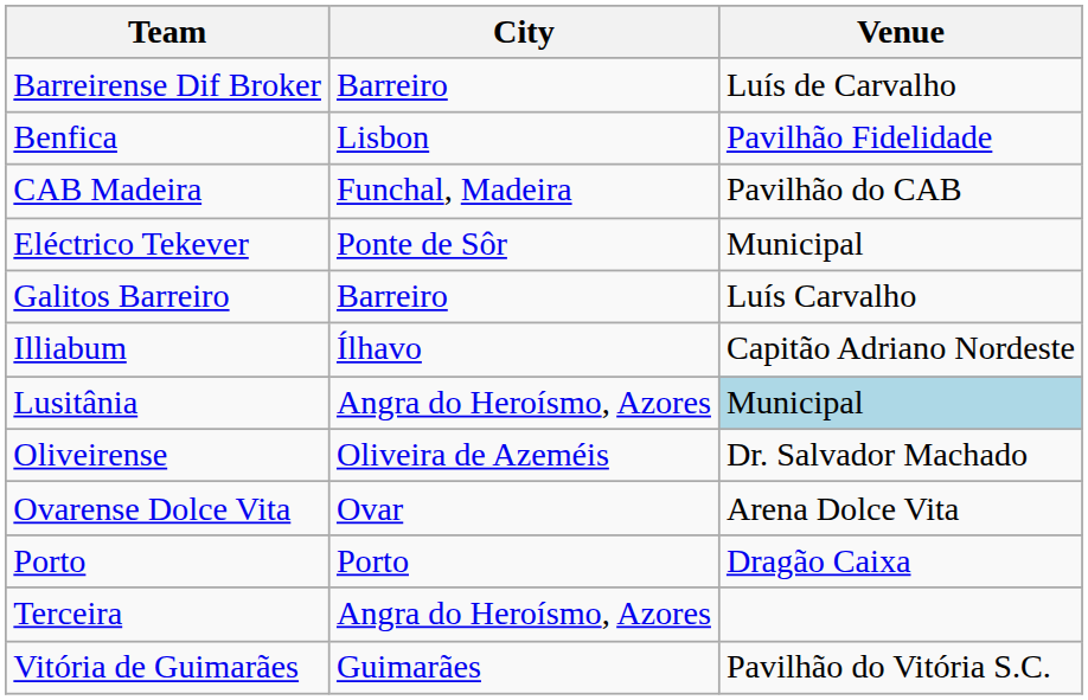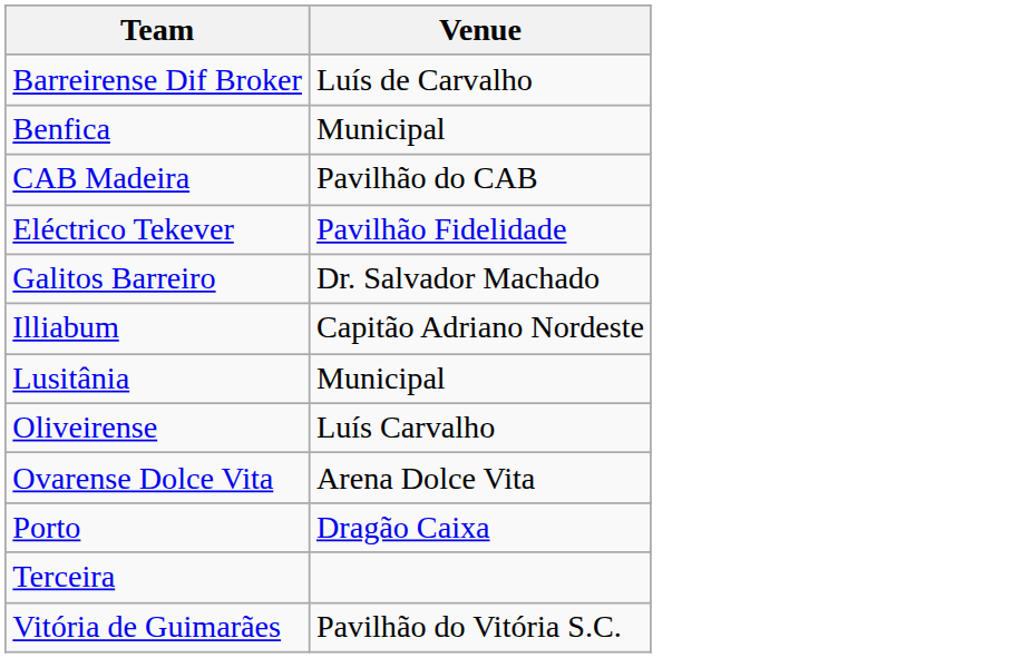- column: City | Barreiro | Lisbon | Funchal, Madeira | Ponte de Sôr | Barreiro | Ílhavo | Angra do Heroísmo, Azores | Oliveira de Azeméis | Ovar | Porto | Angra do Heroísmo, Azores | Guimarães
Benfica | Venue: Pavilhão Fidelidade -> Municipal
Eléctrico Tekever | Venue: Municipal -> Pavilhão Fidelidade
Galitos Barreiro | Venue: Luís Carvalho -> Dr. Salvador Machado
Lusitânia | Venue: lightblue background -> no background
Oliveirense | Venue: Dr. Salvador Machado -> Luís Carvalho
